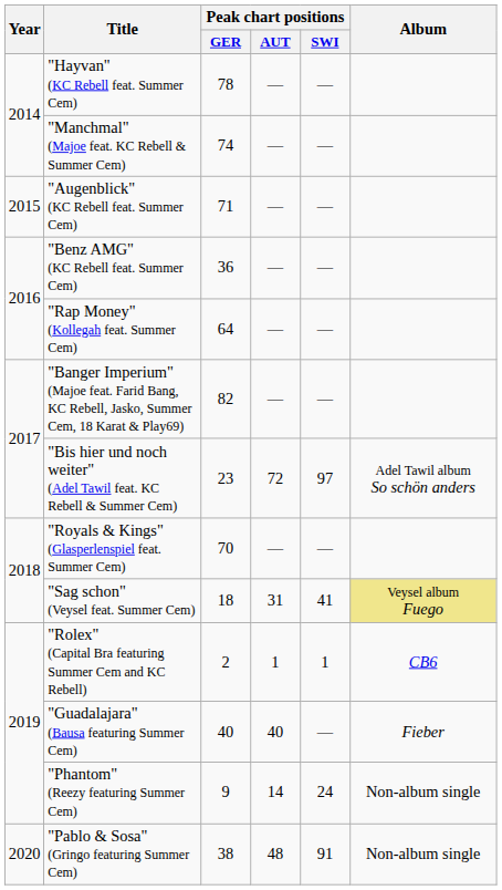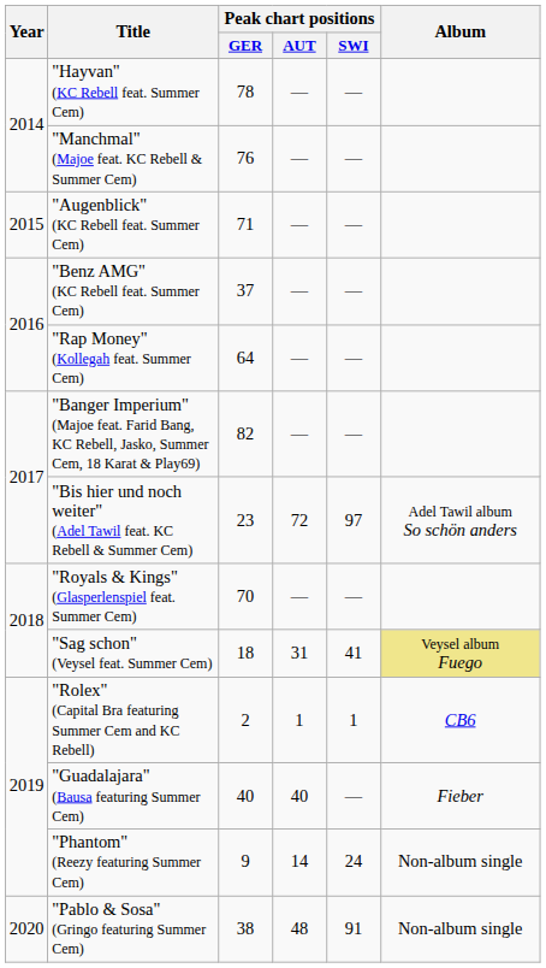"Manchmal" (Majoe feat. KC Rebell & Summer Cem) | Peak chart positions / GER: 74 -> 76
"Benz AMG" (KC Rebell feat. Summer Cem) | Peak chart positions / GER: 36 -> 37
